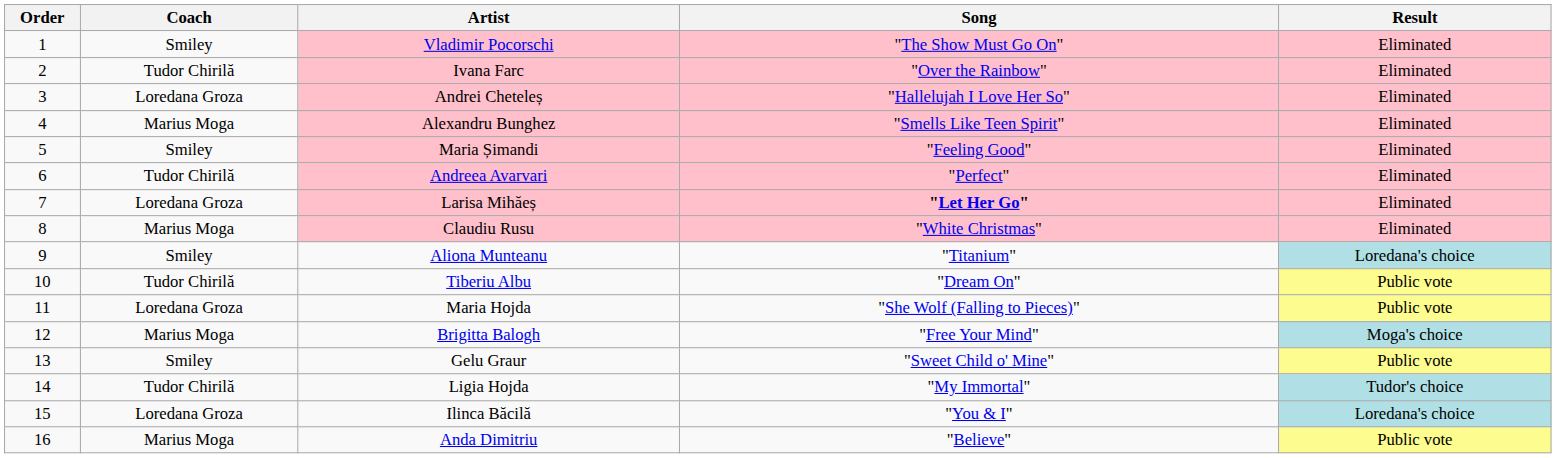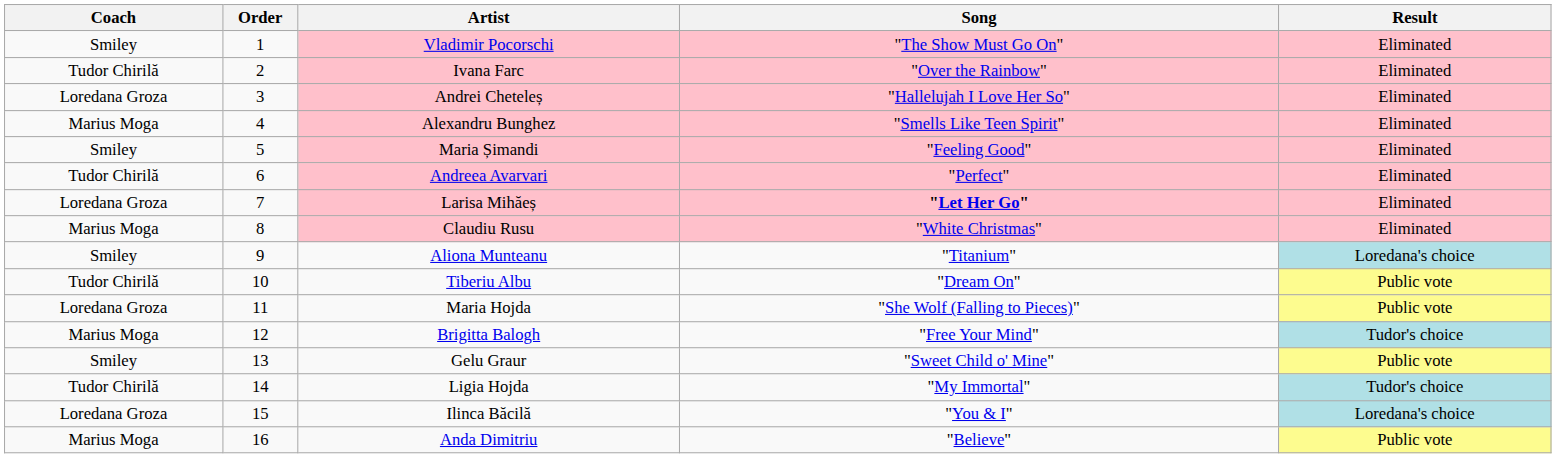columns swapped: Coach <-> Order
Brigitta Balogh | Result: Moga's choice -> Tudor's choice
